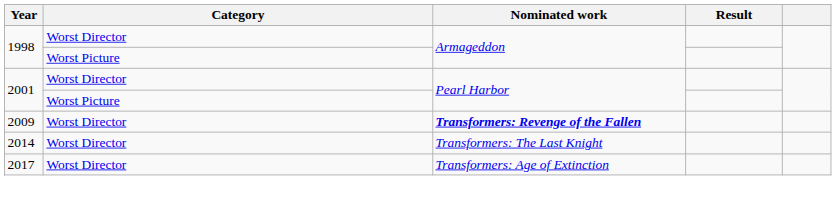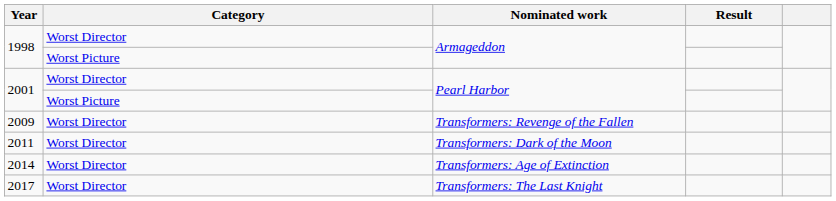2009 | Nominated work: bold -> normal
+ row: 2011 | Worst Director | Transformers: Dark of the Moon
2014 | Nominated work: Transformers: The Last Knight -> Transformers: Age of Extinction
2017 | Nominated work: Transformers: Age of Extinction -> Transformers: The Last Knight
